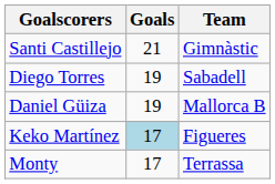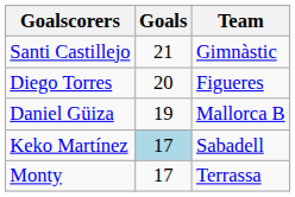Diego Torres | Goals: 19 -> 20
Diego Torres | Team: Sabadell -> Figueres
Keko Martínez | Team: Figueres -> Sabadell
